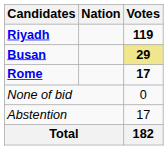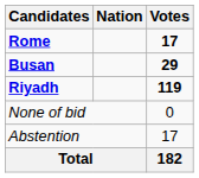rows swapped: Riyadh <-> Rome
Busan | Votes: khaki background -> no background
